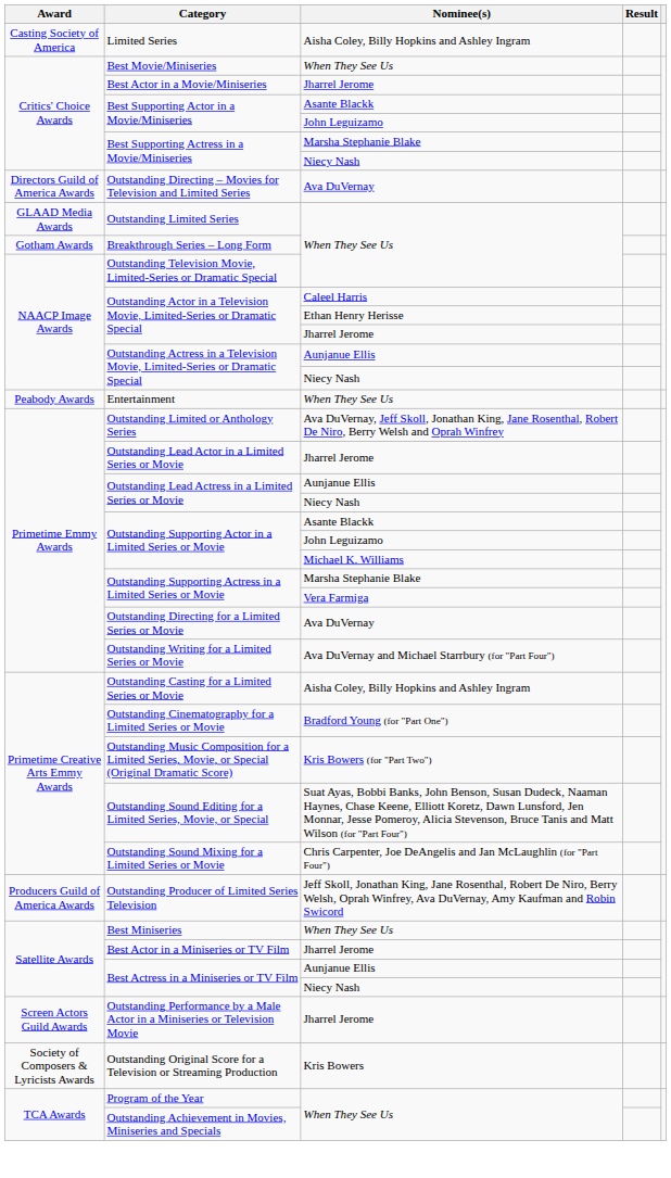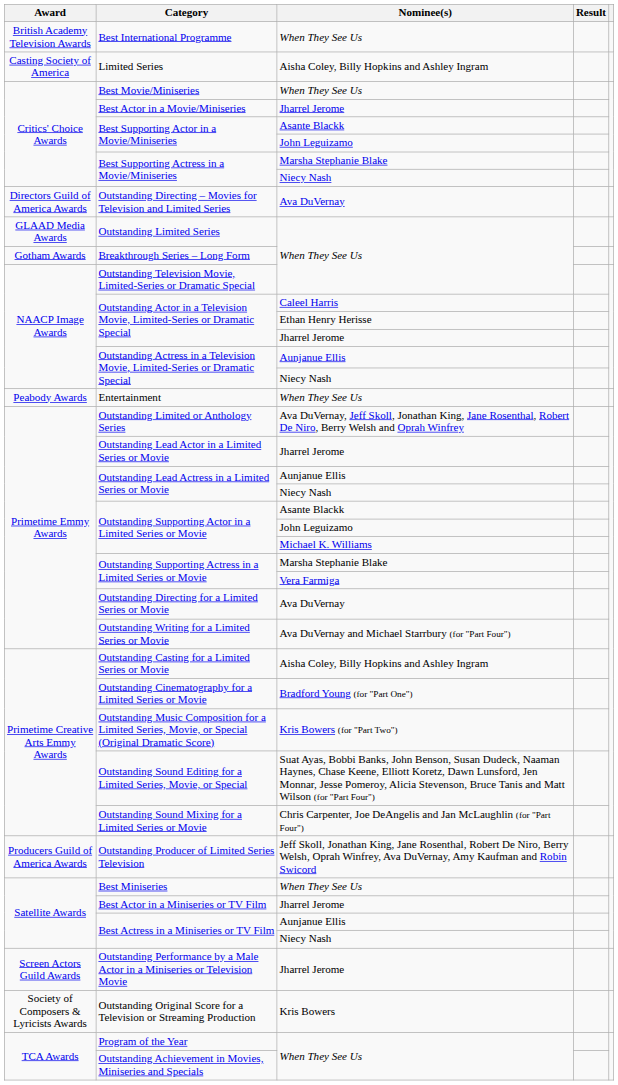+ row: British Academy Television Awards | Best International Programme | When They See Us
